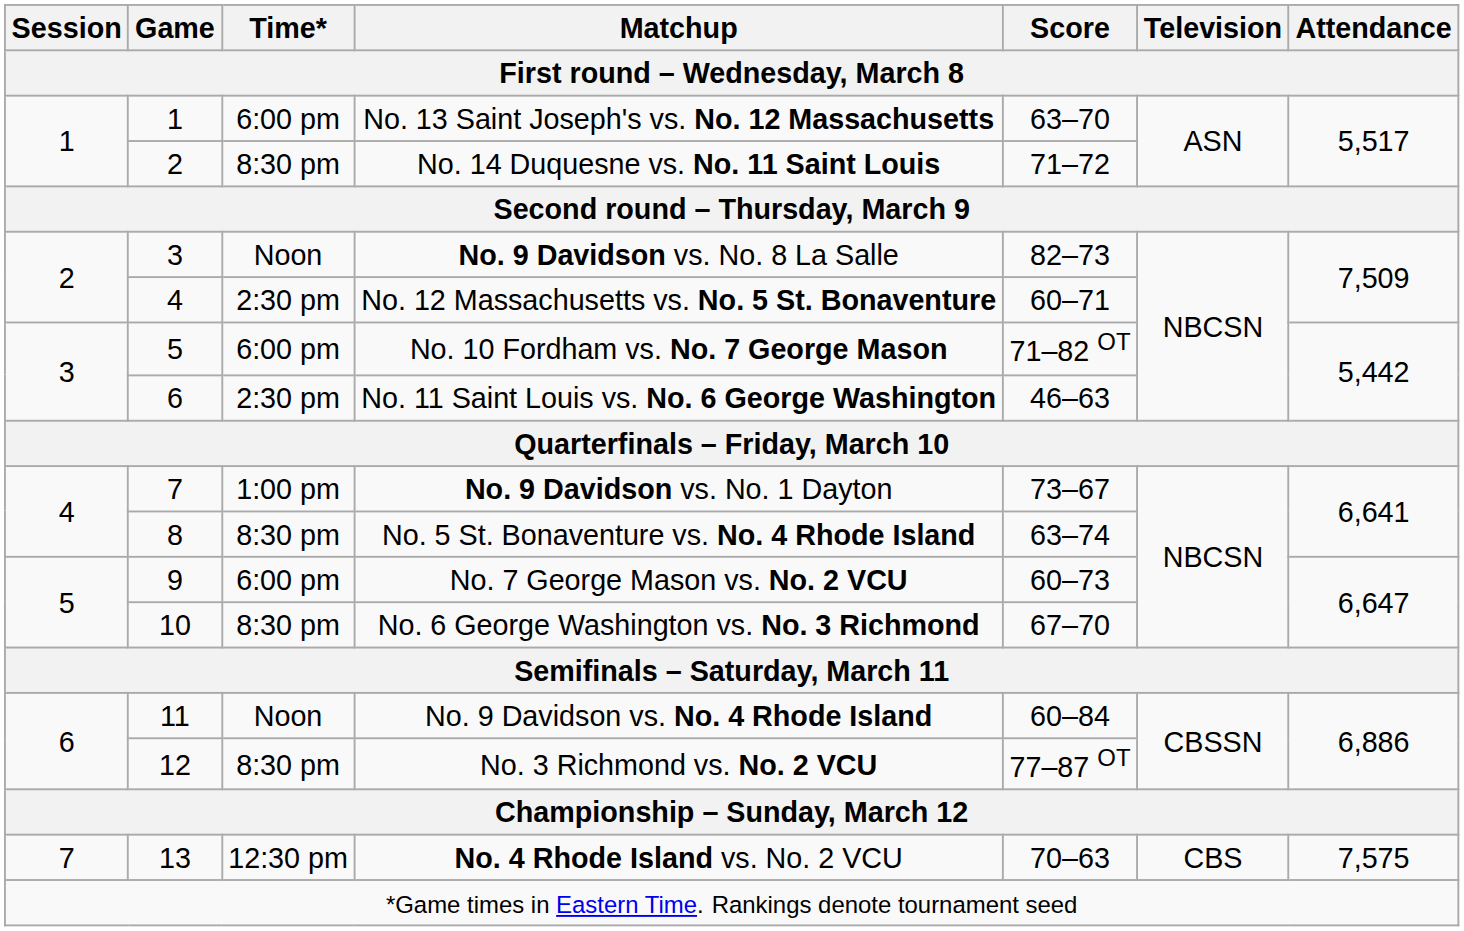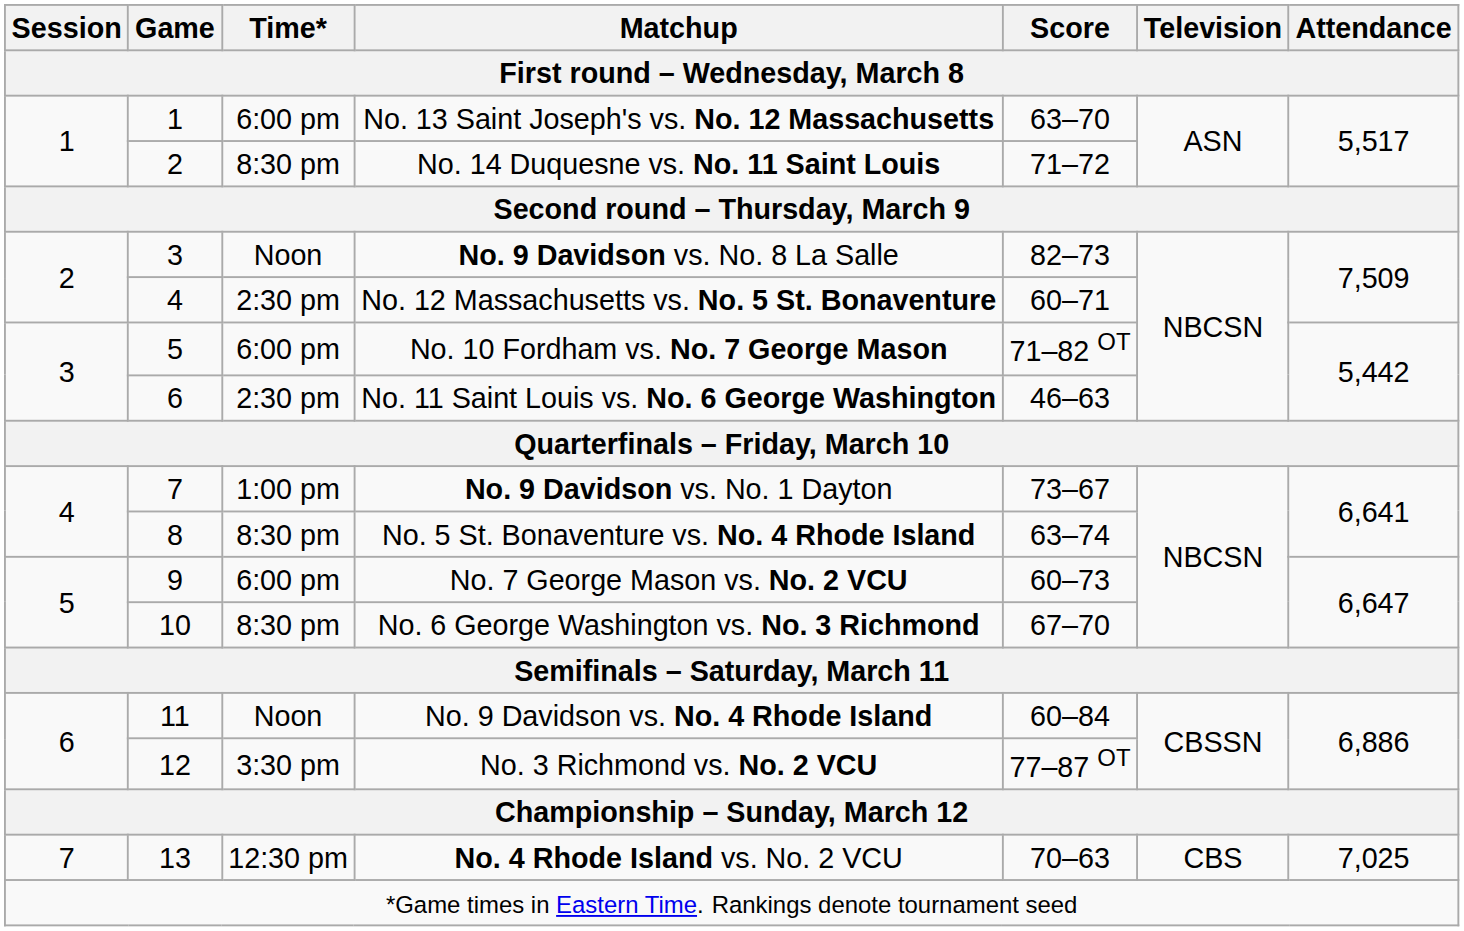No. 3 Richmond vs. No. 2 VCU | Time*: 8:30 pm -> 3:30 pm
No. 4 Rhode Island vs. No. 2 VCU | Attendance: 7,575 -> 7,025
